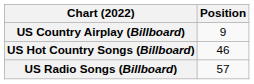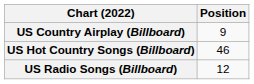US Radio Songs (Billboard) | Position: 57 -> 12
